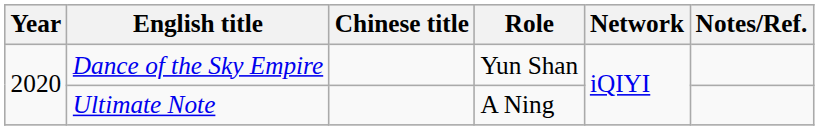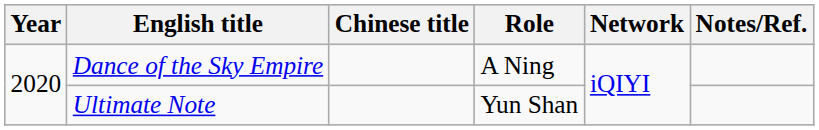Dance of the Sky Empire | Role: Yun Shan -> A Ning
Ultimate Note | Role: A Ning -> Yun Shan
